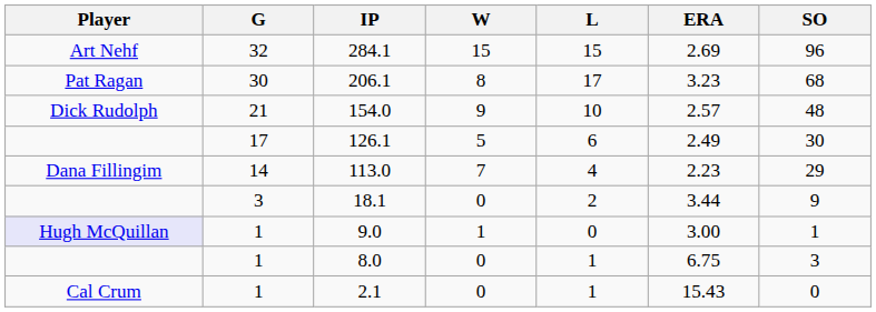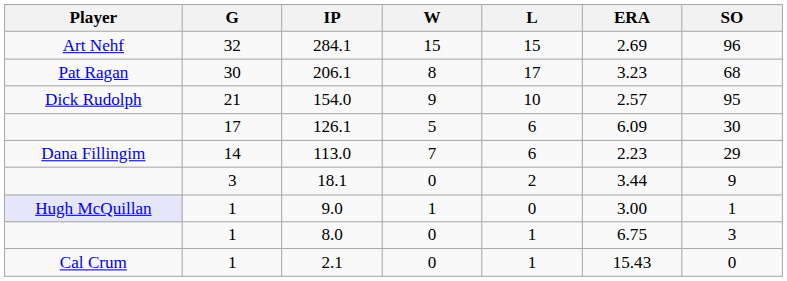154.0 | SO: 48 -> 95
126.1 | ERA: 2.49 -> 6.09
113.0 | L: 4 -> 6
